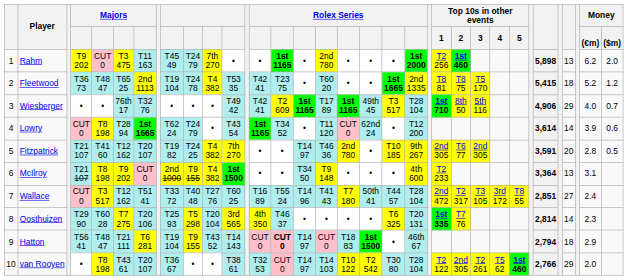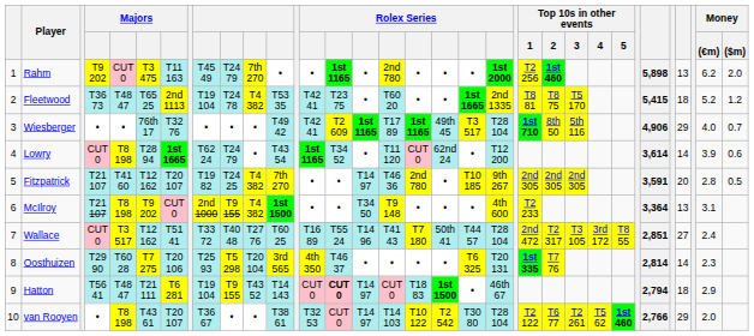Fitzpatrick | Top 10s in other events / 2: T6 77 -> 2nd 305
van Rooyen | Top 10s in other events / 2: 2nd 305 -> T6 77
